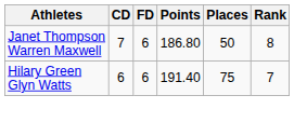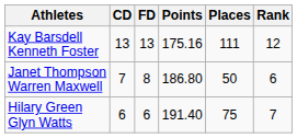+ row: Kay Barsdell Kenneth Foster | 13 | 13 | 175.16 | 111 | 12
Janet Thompson Warren Maxwell | FD: 6 -> 8
Janet Thompson Warren Maxwell | Rank: 8 -> 6
